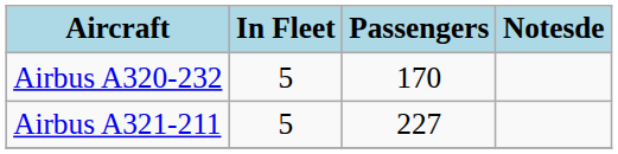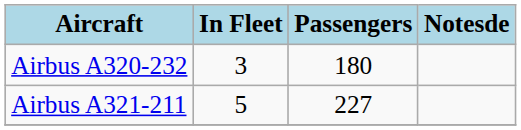Airbus A320-232 | In Fleet: 5 -> 3
Airbus A320-232 | Passengers: 170 -> 180
